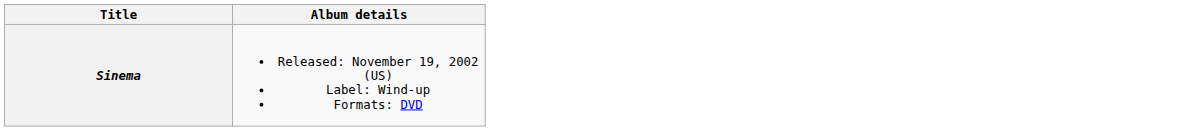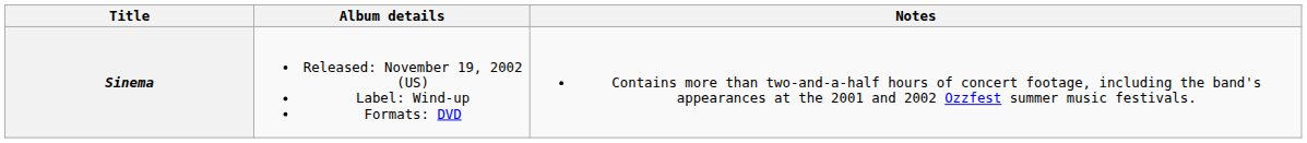+ column: Notes | Contains more than two-and-a-half hours of concert footage, including the band's appearances at the 2001 and 2002 Ozzfest summer music festivals.
